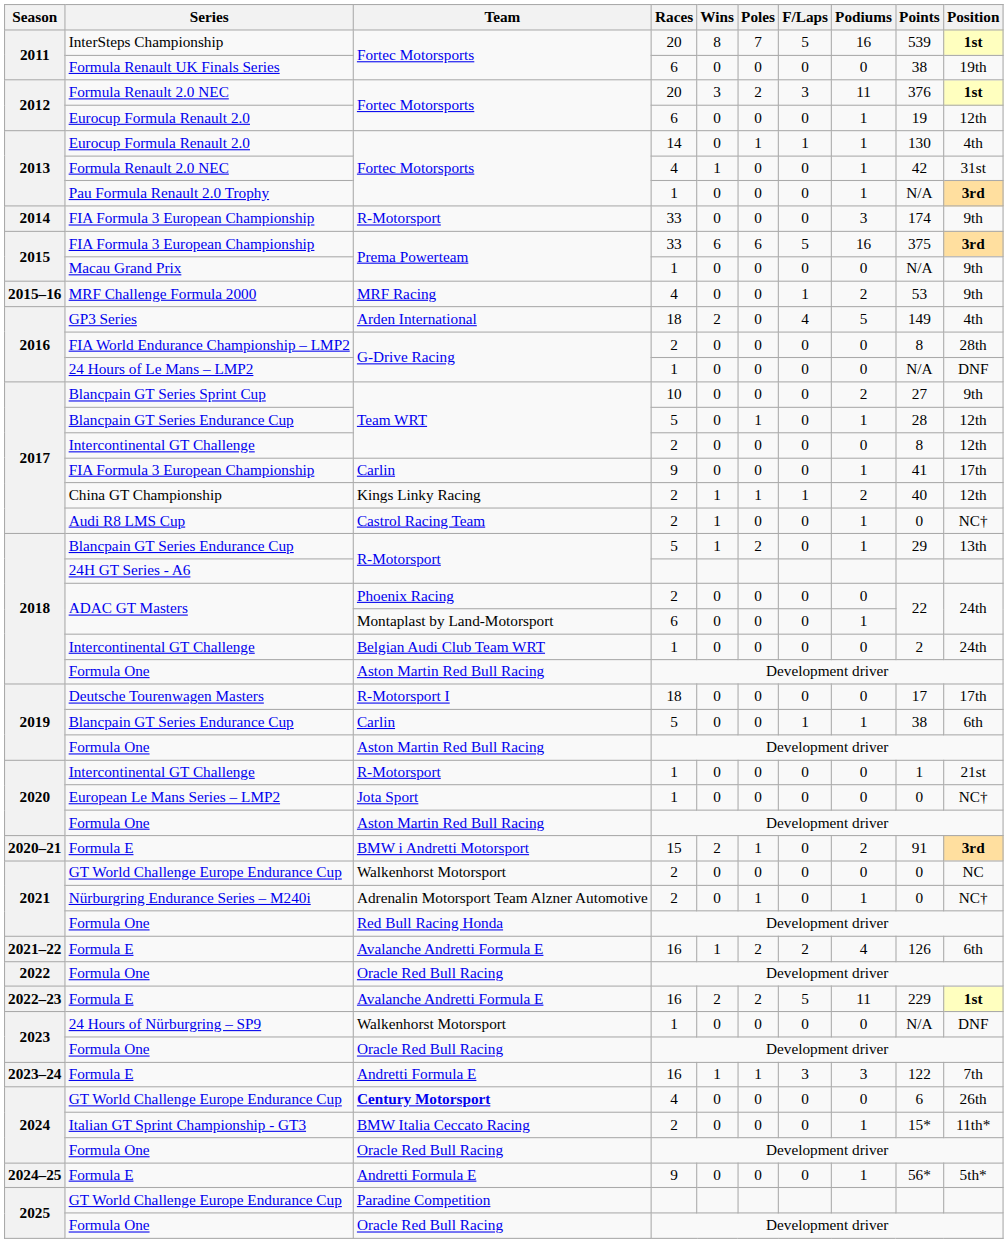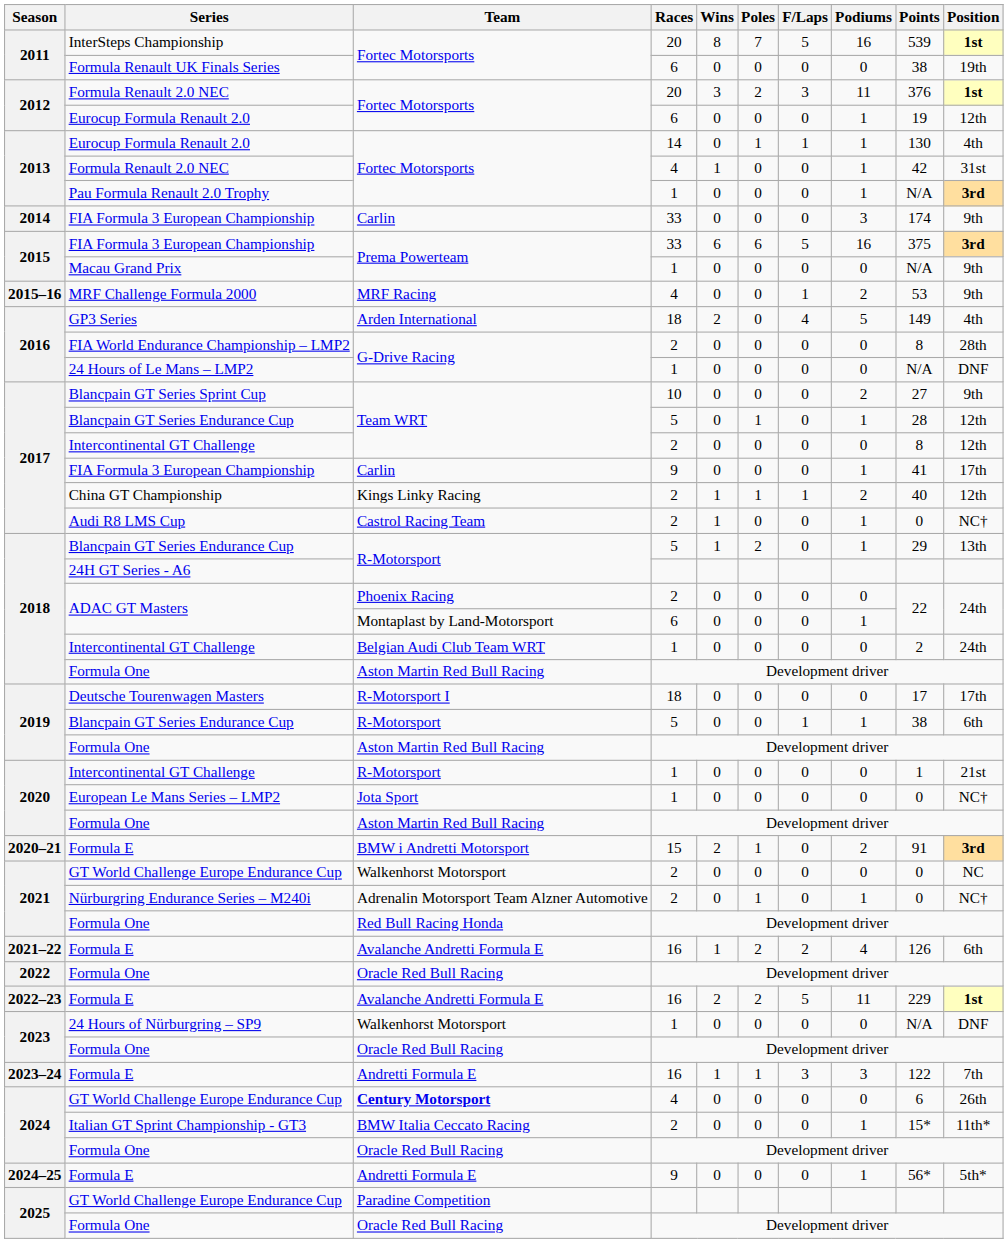2014 / FIA Formula 3 European Championship | Team: R-Motorsport -> Carlin
2019 / Blancpain GT Series Endurance Cup | Team: Carlin -> R-Motorsport
